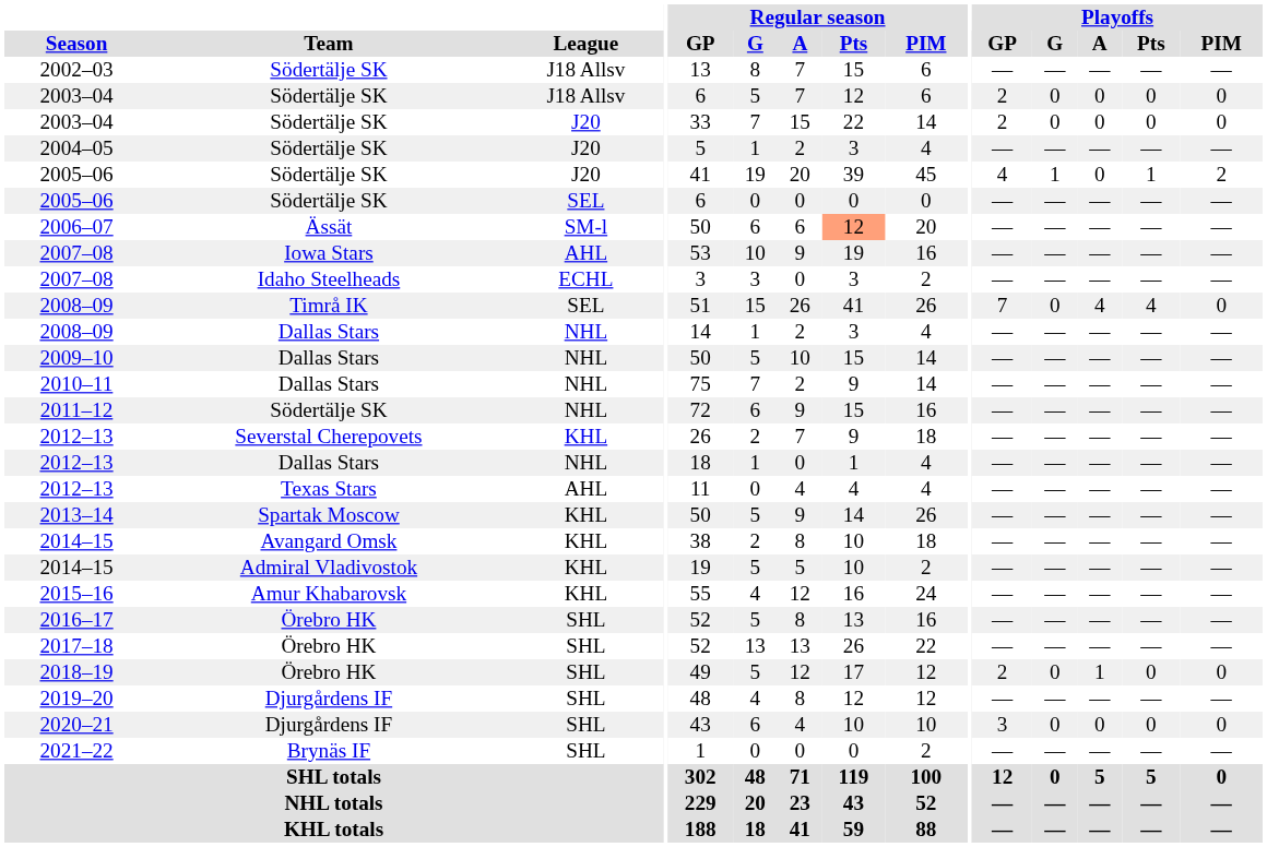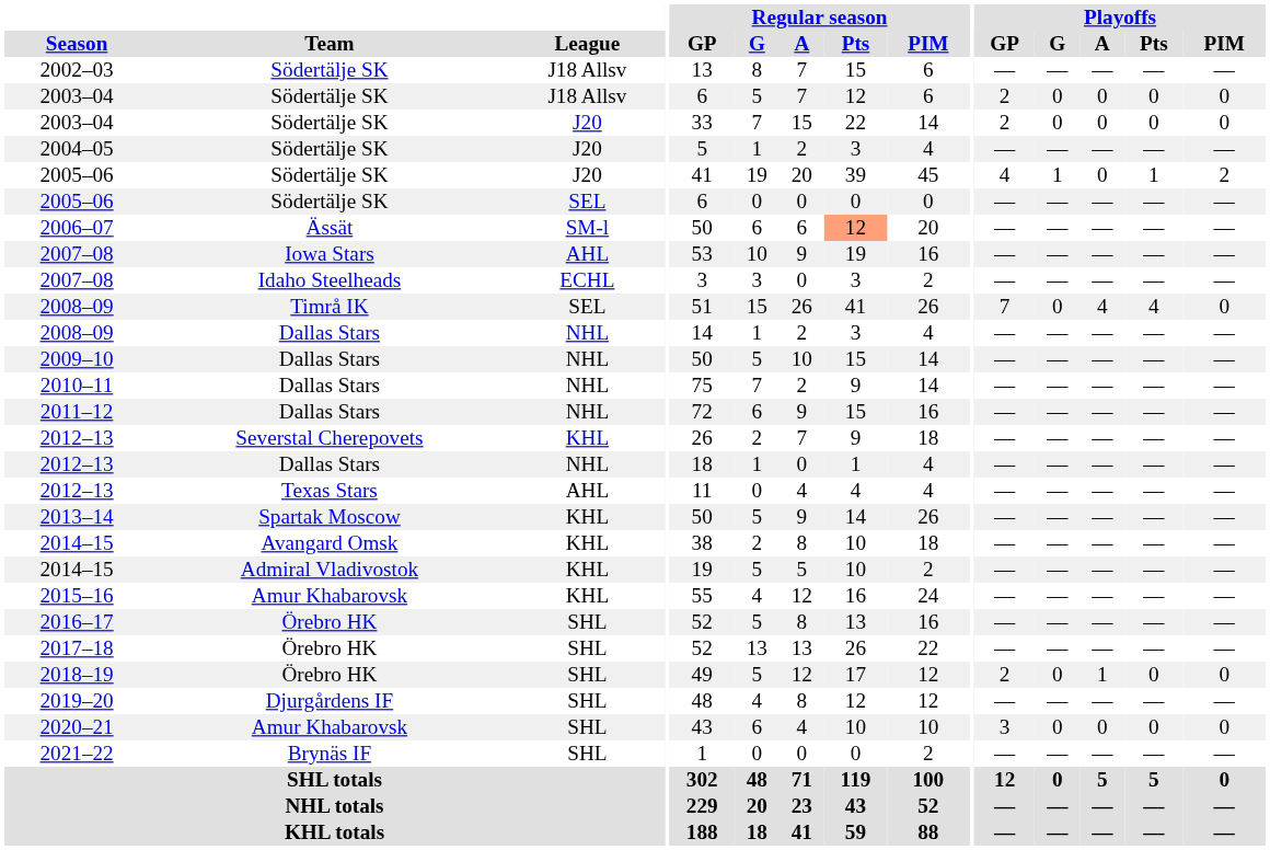2011–12 | Team: Södertälje SK -> Dallas Stars
2020–21 | Team: Djurgårdens IF -> Amur Khabarovsk
